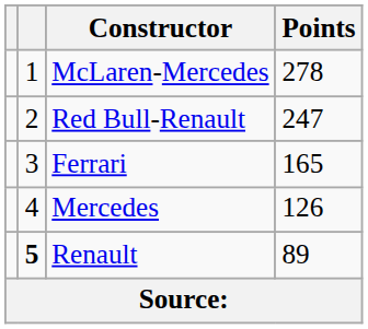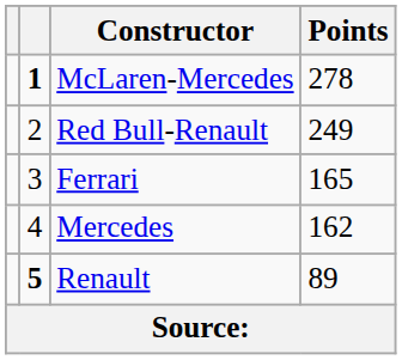McLaren-Mercedes | column 2: normal -> bold
Red Bull-Renault | Points: 247 -> 249
Mercedes | Points: 126 -> 162
